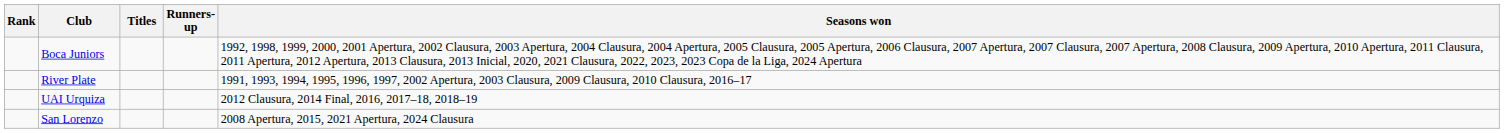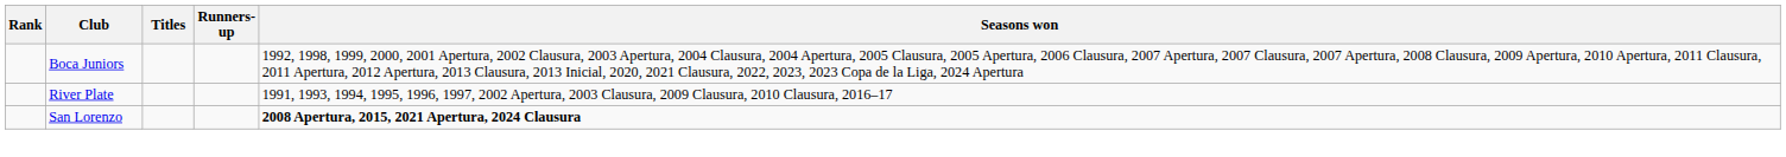- row: UAI Urquiza | 2012 Clausura, 2014 Final, 2016, 2017–18, 2018–19
San Lorenzo | Seasons won: normal -> bold
